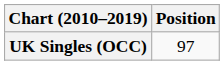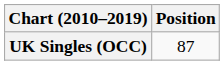UK Singles (OCC) | Position: 97 -> 87
